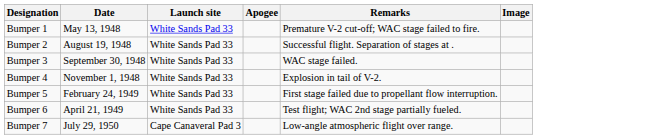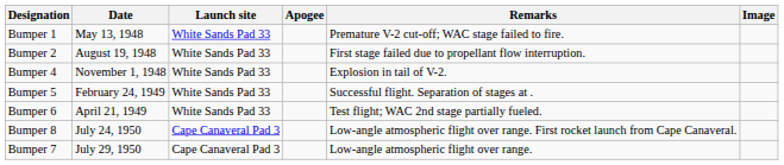Bumper 2 | Remarks: Successful flight. Separation of stages at . -> First stage failed due to propellant flow interruption.
- row: Bumper 3 | September 30, 1948 | White Sands Pad 33 | WAC stage failed.
Bumper 5 | Remarks: First stage failed due to propellant flow interruption. -> Successful flight. Separation of stages at .
+ row: Bumper 8 | July 24, 1950 | Cape Canaveral Pad 3 | Low-angle atmospheric flight over range. First rocket launch from Cape Canaveral.
